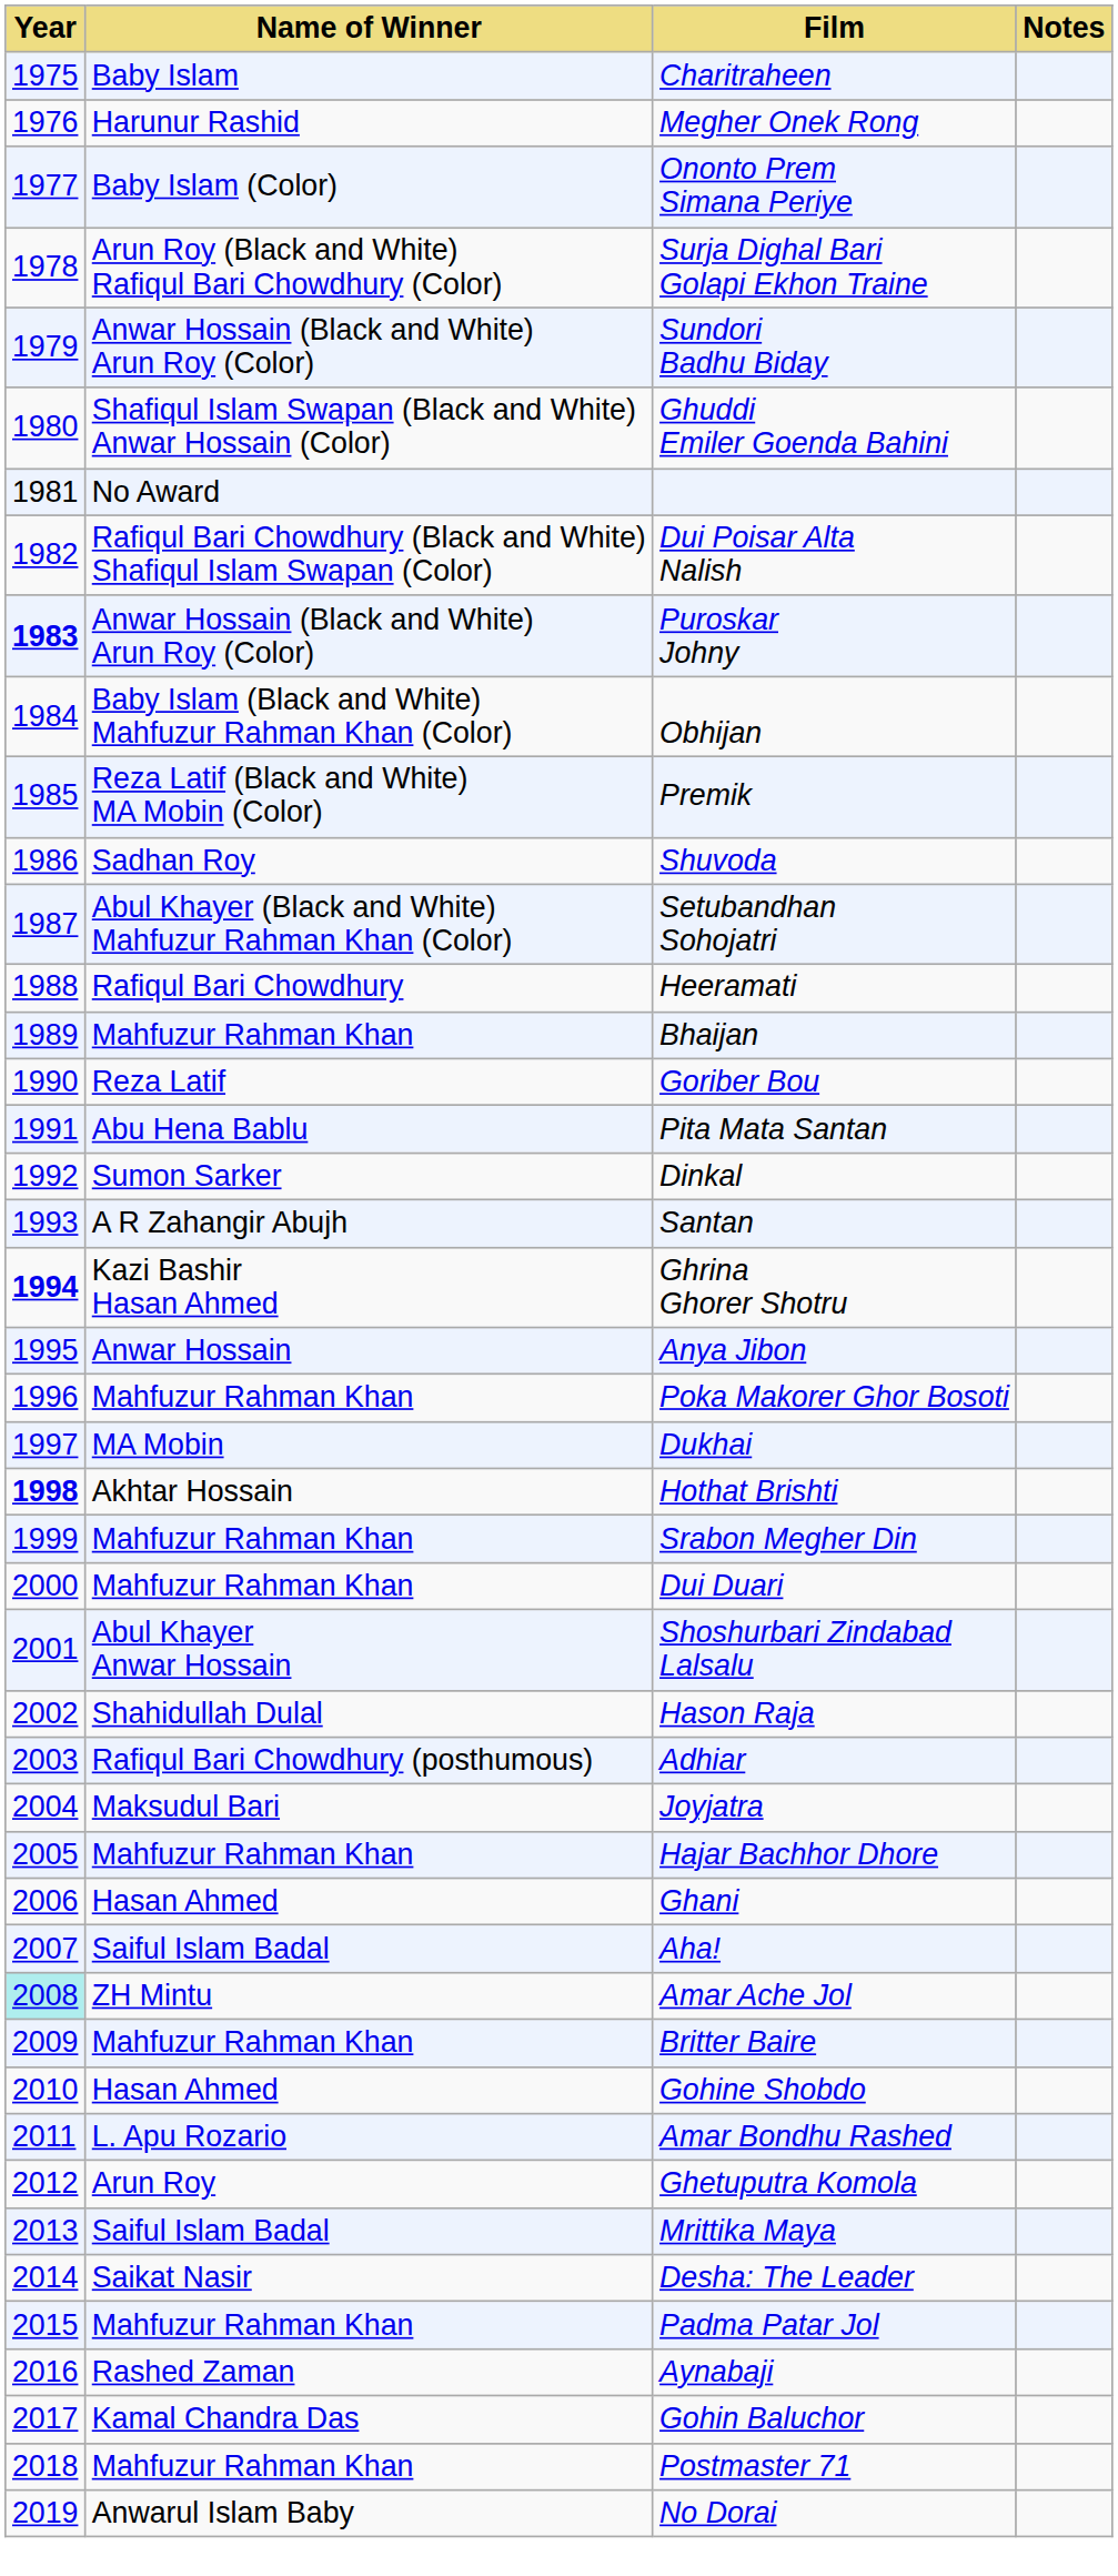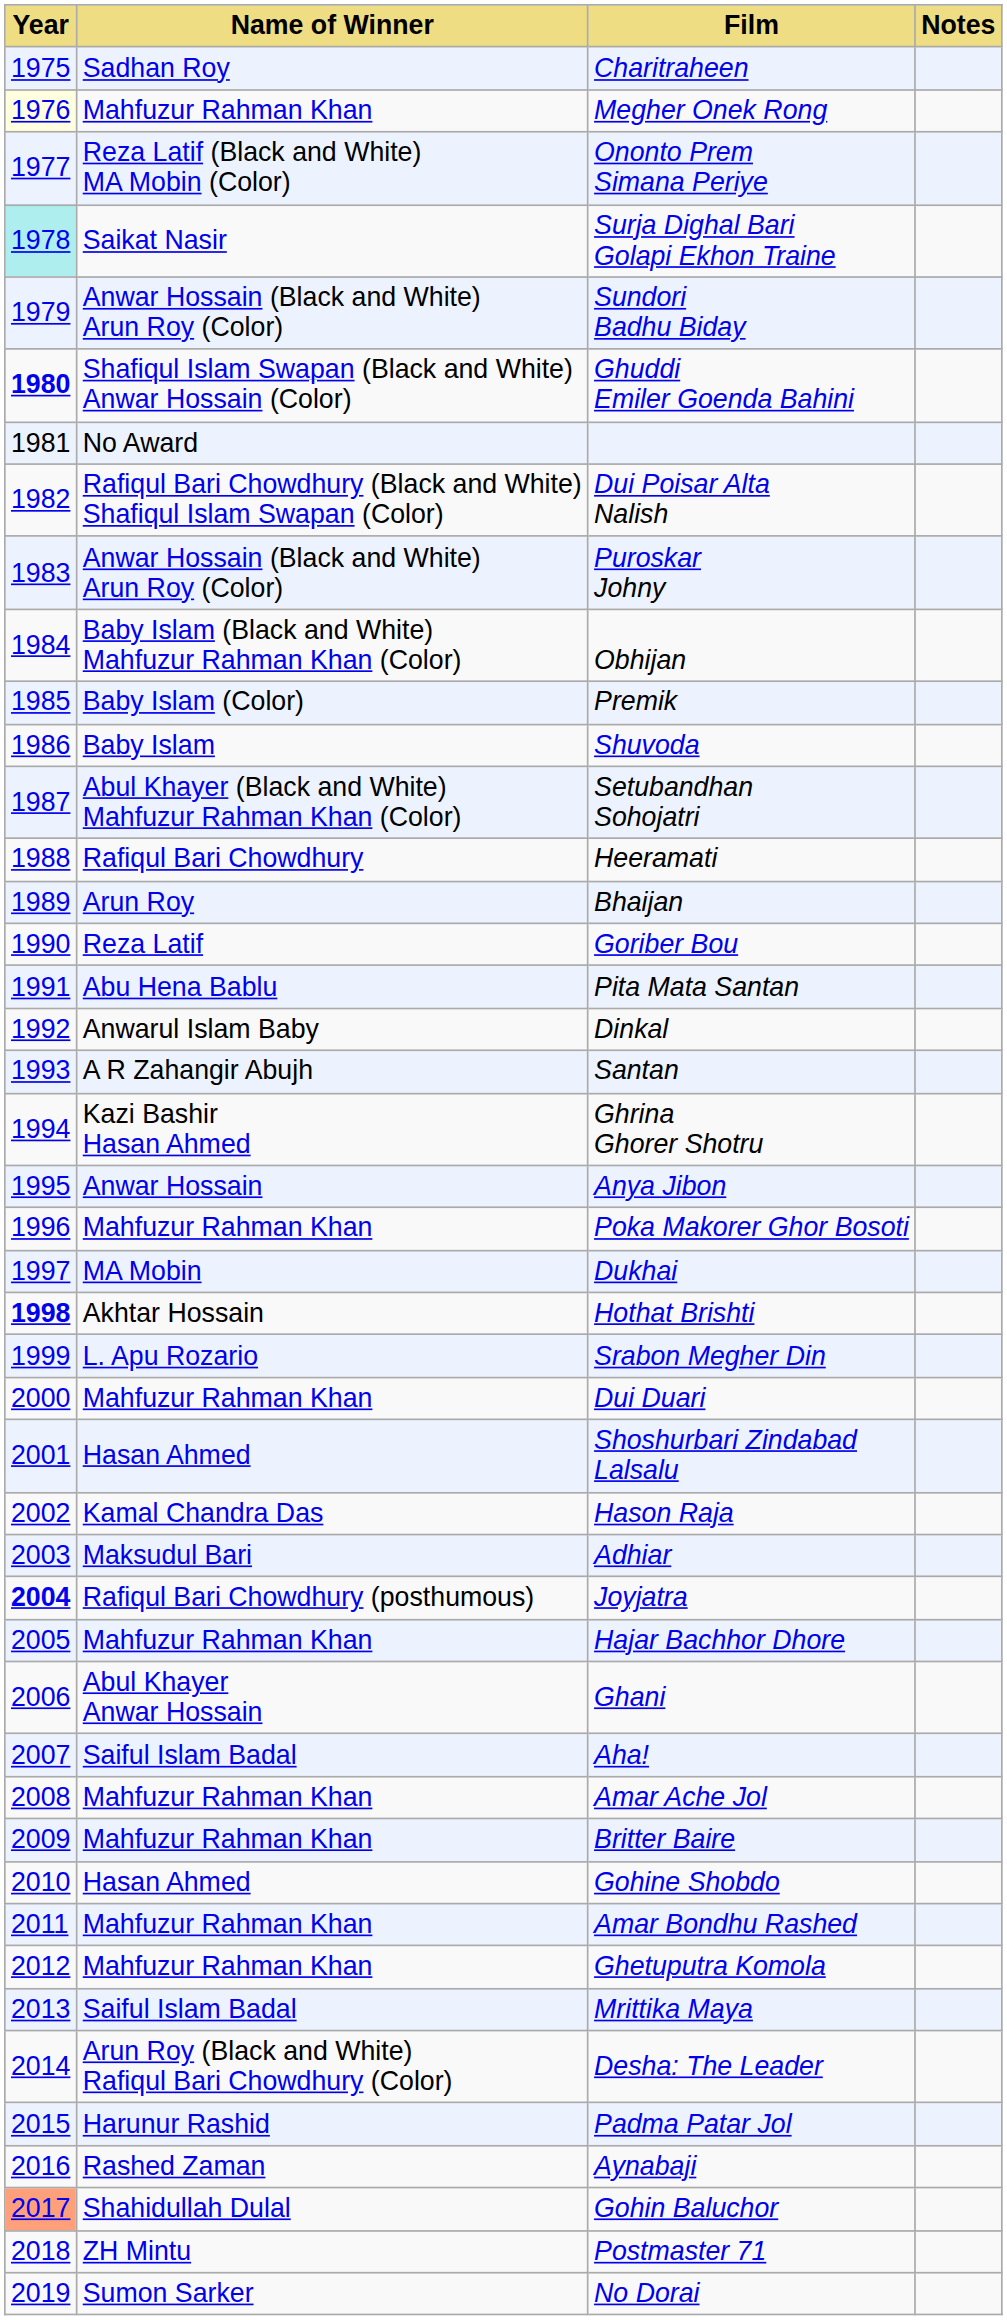Charitraheen | Name of Winner: Baby Islam -> Sadhan Roy
Megher Onek Rong | Year: no background -> lightyellow background
Megher Onek Rong | Name of Winner: Harunur Rashid -> Mahfuzur Rahman Khan
Ononto Prem Simana Periye | Name of Winner: Baby Islam (Color) -> Reza Latif (Black and White) MA Mobin (Color)
Surja Dighal Bari Golapi Ekhon Traine | Year: no background -> paleturquoise background
Surja Dighal Bari Golapi Ekhon Traine | Name of Winner: Arun Roy (Black and White) Rafiqul Bari Chowdhury (Color) -> Saikat Nasir
Ghuddi Emiler Goenda Bahini | Year: normal -> bold
Puroskar Johny | Year: bold -> normal
Premik | Name of Winner: Reza Latif (Black and White) MA Mobin (Color) -> Baby Islam (Color)
Shuvoda | Name of Winner: Sadhan Roy -> Baby Islam
Bhaijan | Name of Winner: Mahfuzur Rahman Khan -> Arun Roy
Dinkal | Name of Winner: Sumon Sarker -> Anwarul Islam Baby
Ghrina Ghorer Shotru | Year: bold -> normal
Srabon Megher Din | Name of Winner: Mahfuzur Rahman Khan -> L. Apu Rozario
Shoshurbari Zindabad Lalsalu | Name of Winner: Abul Khayer Anwar Hossain -> Hasan Ahmed
Hason Raja | Name of Winner: Shahidullah Dulal -> Kamal Chandra Das
Adhiar | Name of Winner: Rafiqul Bari Chowdhury (posthumous) -> Maksudul Bari
Joyjatra | Year: normal -> bold
Joyjatra | Name of Winner: Maksudul Bari -> Rafiqul Bari Chowdhury (posthumous)
Ghani | Name of Winner: Hasan Ahmed -> Abul Khayer Anwar Hossain
Amar Ache Jol | Year: paleturquoise background -> no background
Amar Ache Jol | Name of Winner: ZH Mintu -> Mahfuzur Rahman Khan
Amar Bondhu Rashed | Name of Winner: L. Apu Rozario -> Mahfuzur Rahman Khan
Ghetuputra Komola | Name of Winner: Arun Roy -> Mahfuzur Rahman Khan
Desha: The Leader | Name of Winner: Saikat Nasir -> Arun Roy (Black and White) Rafiqul Bari Chowdhury (Color)
Padma Patar Jol | Name of Winner: Mahfuzur Rahman Khan -> Harunur Rashid
Gohin Baluchor | Year: no background -> lightsalmon background
Gohin Baluchor | Name of Winner: Kamal Chandra Das -> Shahidullah Dulal
Postmaster 71 | Name of Winner: Mahfuzur Rahman Khan -> ZH Mintu
No Dorai | Name of Winner: Anwarul Islam Baby -> Sumon Sarker
